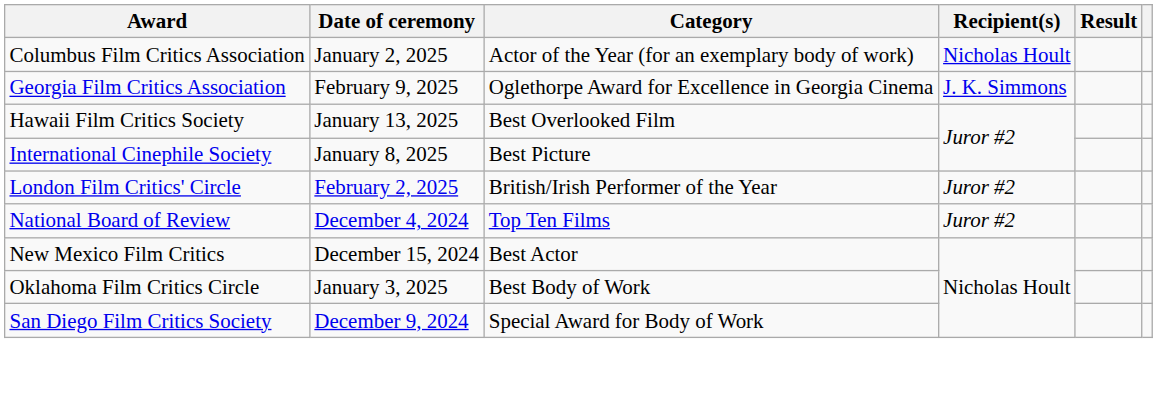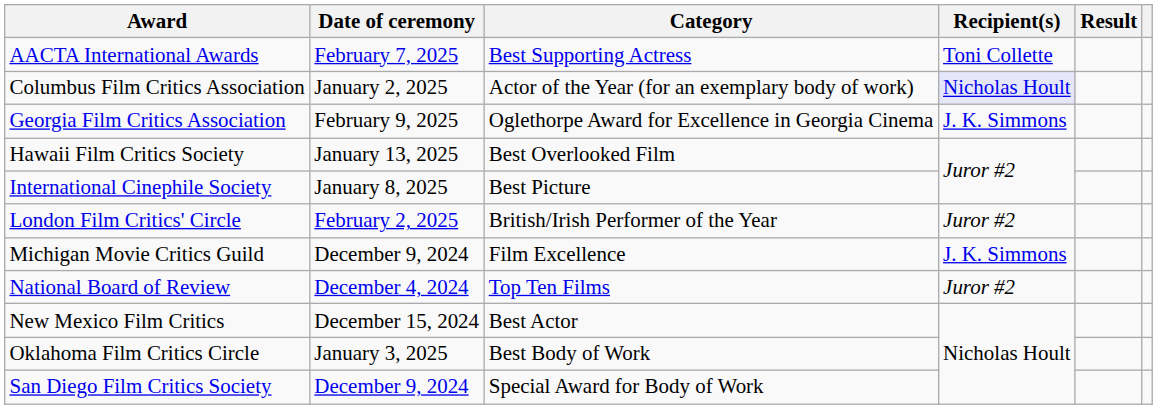+ row: AACTA International Awards | February 7, 2025 | Best Supporting Actress | Toni Collette
Columbus Film Critics Association | Recipient(s): no background -> lavender background
+ row: Michigan Movie Critics Guild | December 9, 2024 | Film Excellence | J. K. Simmons
